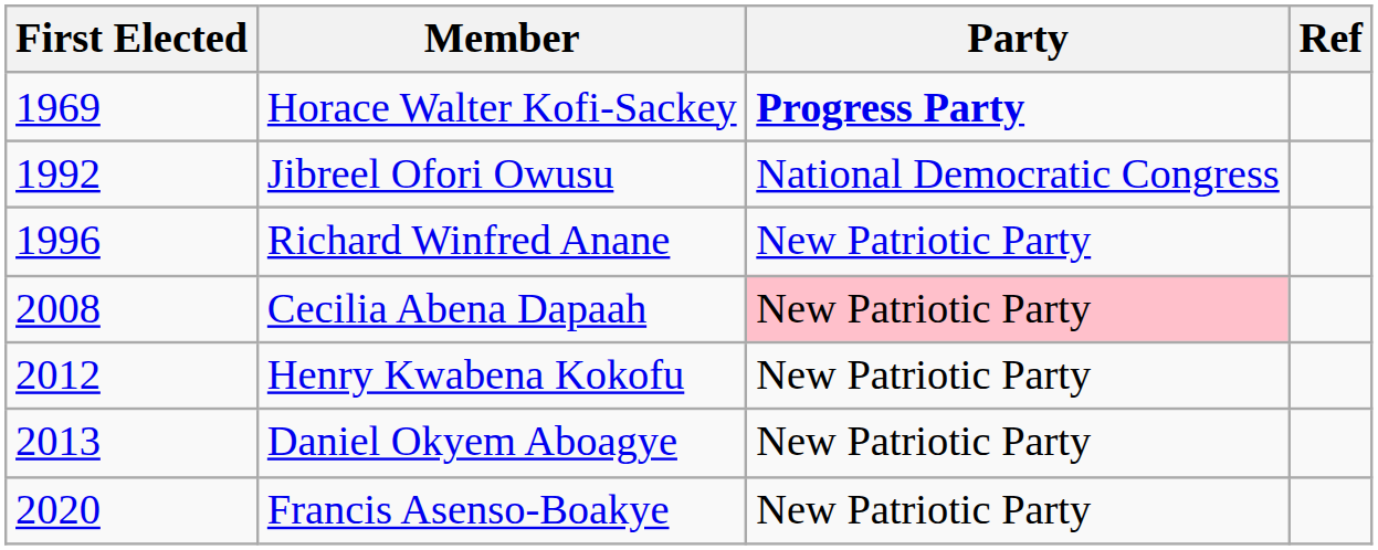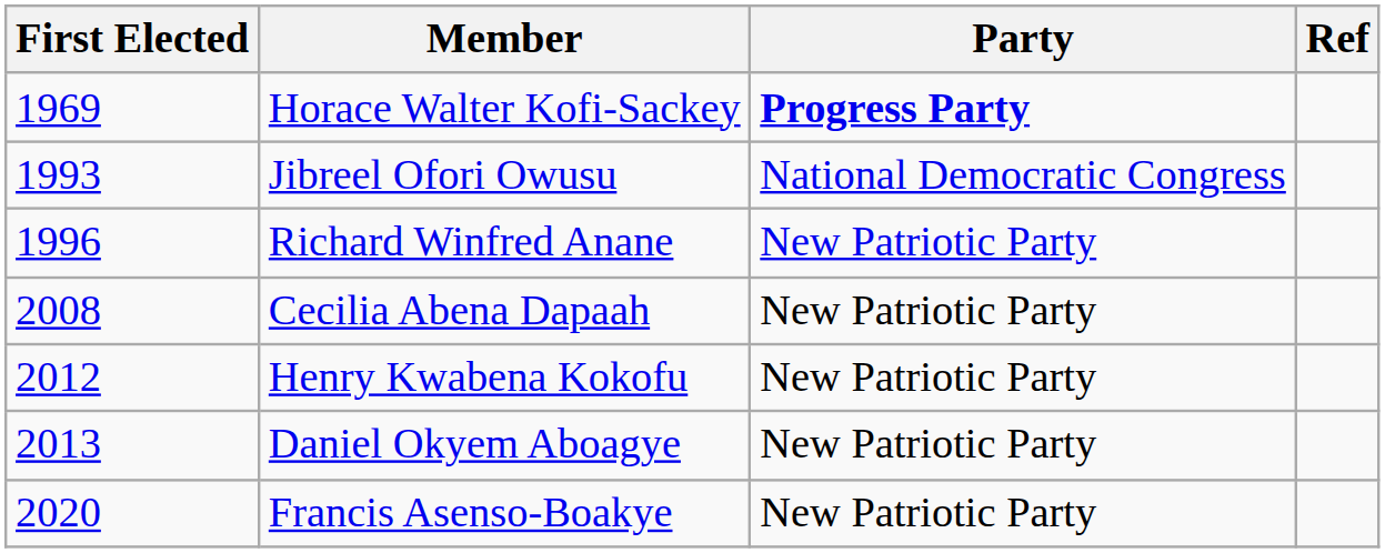Jibreel Ofori Owusu | First Elected: 1992 -> 1993
Cecilia Abena Dapaah | Party: pink background -> no background
